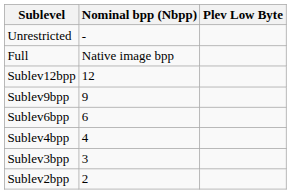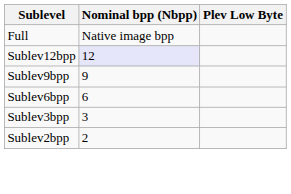- row: Unrestricted | -
Sublev12bpp | Nominal bpp (Nbpp): no background -> lavender background
- row: Sublev4bpp | 4
